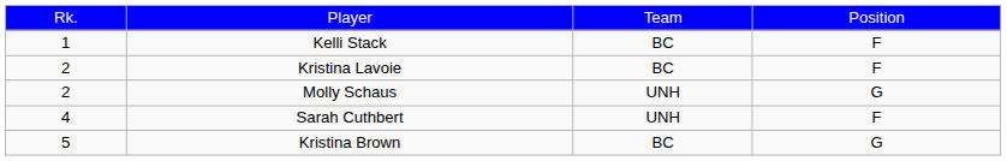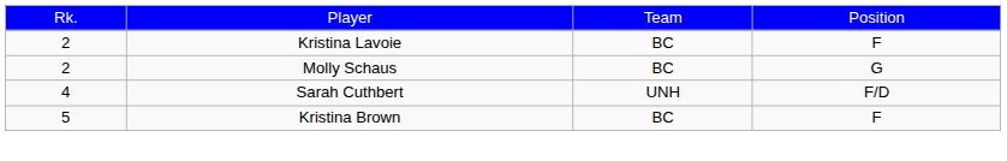- row: 1 | Kelli Stack | BC | F
Molly Schaus | column 3: UNH -> BC
Sarah Cuthbert | column 4: F -> F/D
Kristina Brown | column 4: G -> F
